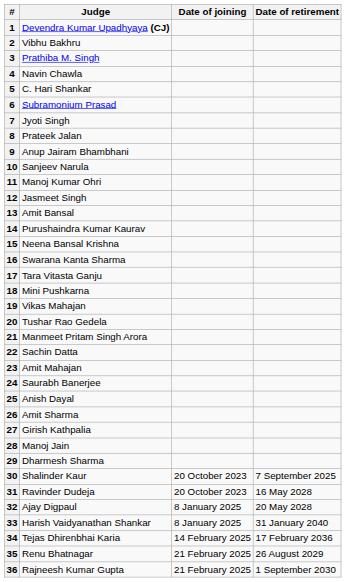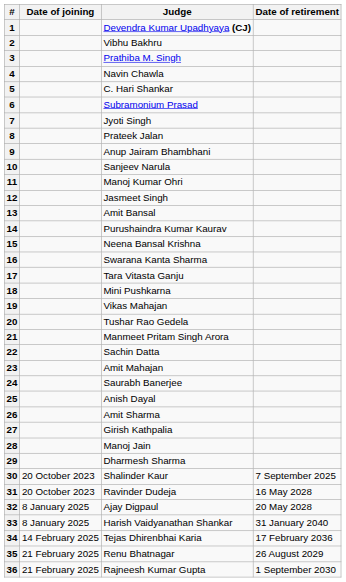columns swapped: Judge <-> Date of joining
